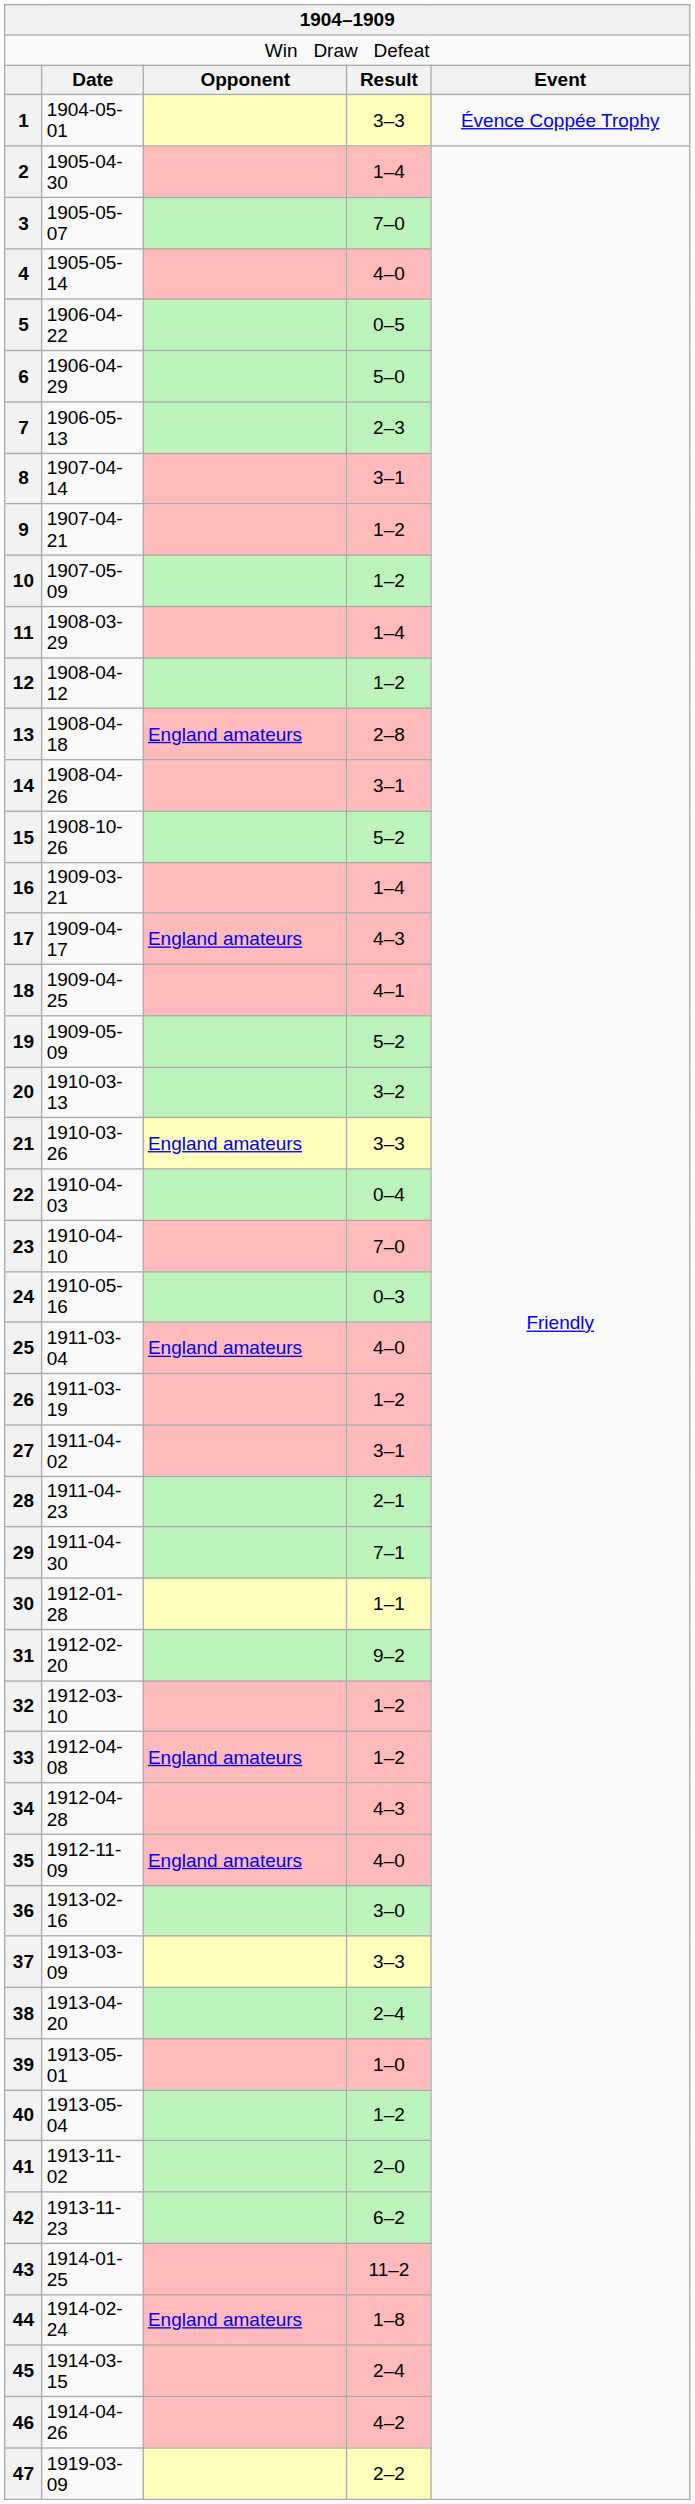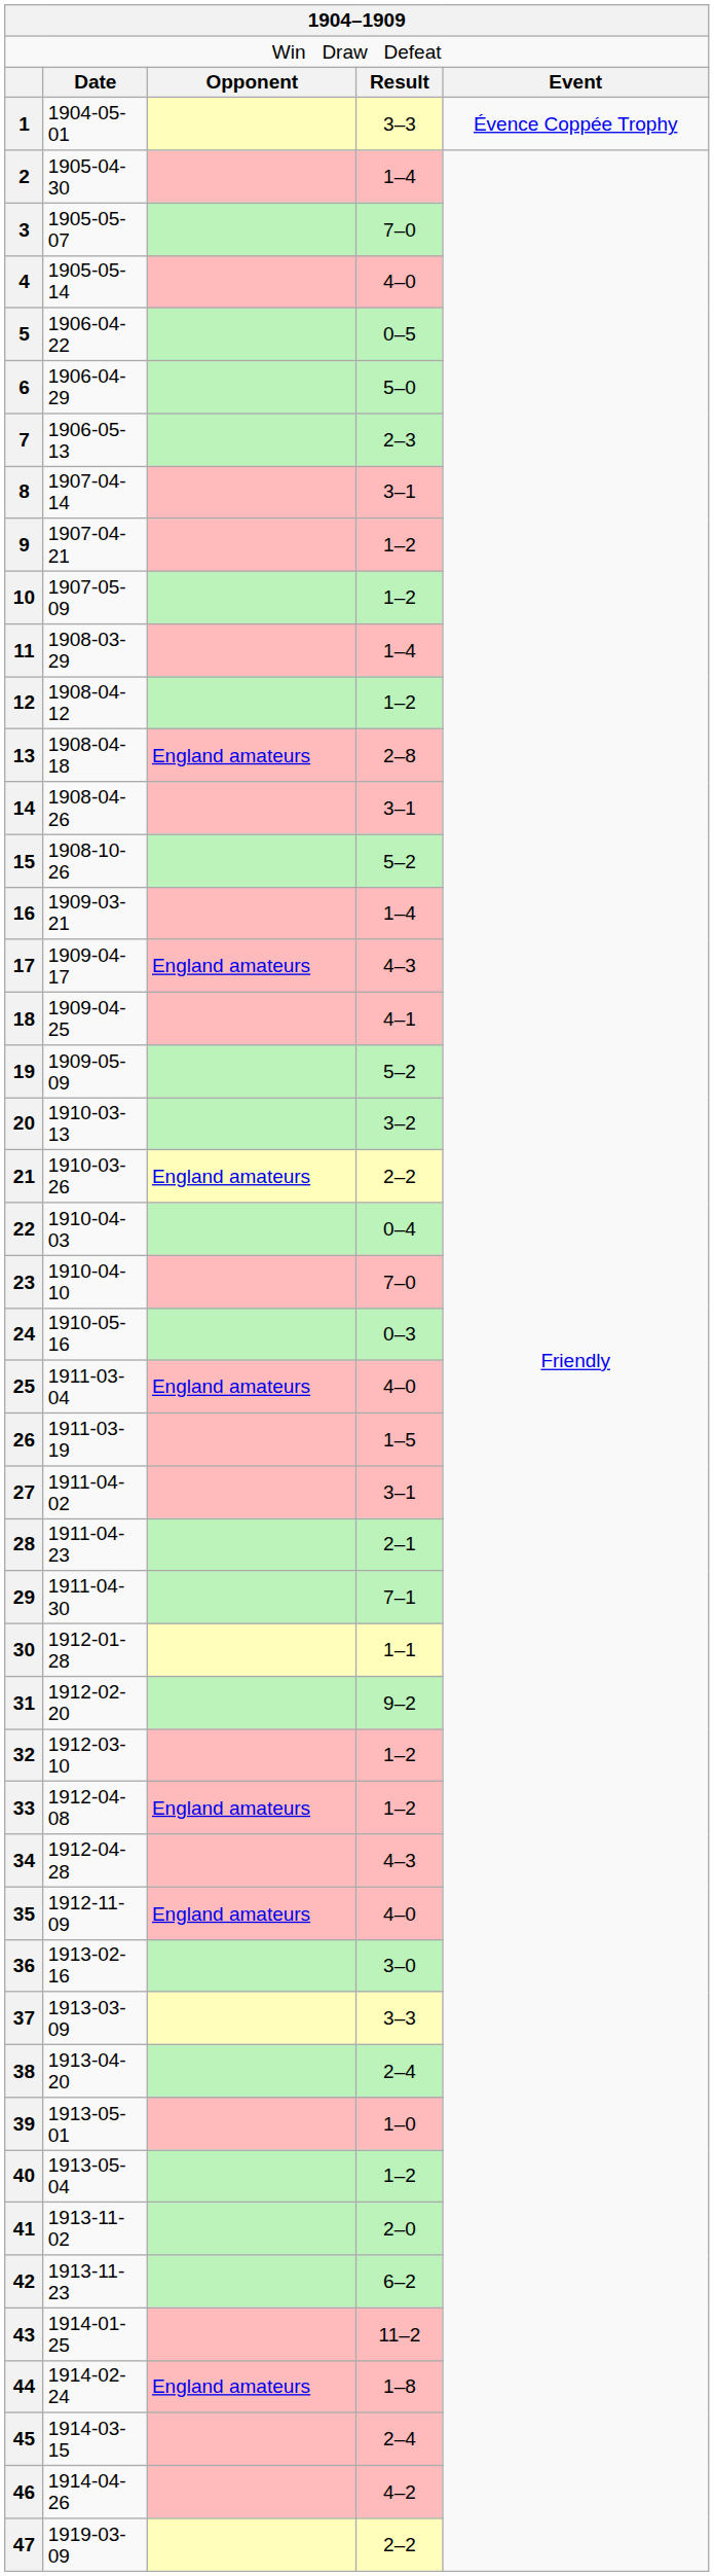21 | column 4: 3–3 -> 2–2
26 | column 4: 1–2 -> 1–5
